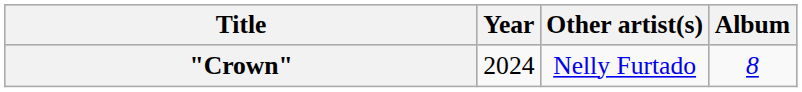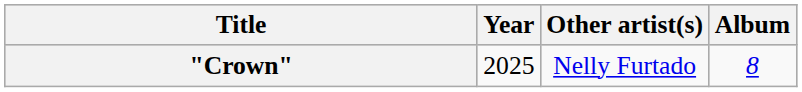"Crown" | Year: 2024 -> 2025
